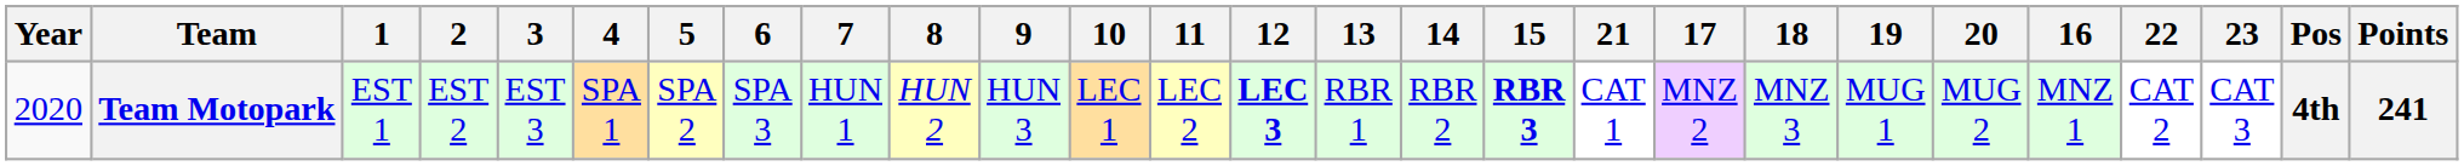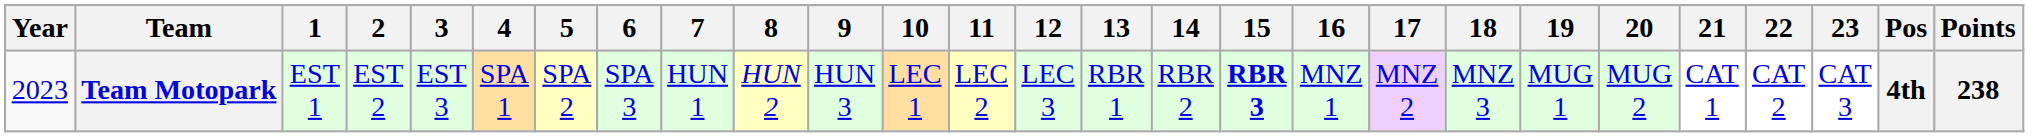columns swapped: 16 <-> 21
Team Motopark | Year: 2020 -> 2023
Team Motopark | 12: bold -> normal
Team Motopark | Points: 241 -> 238
